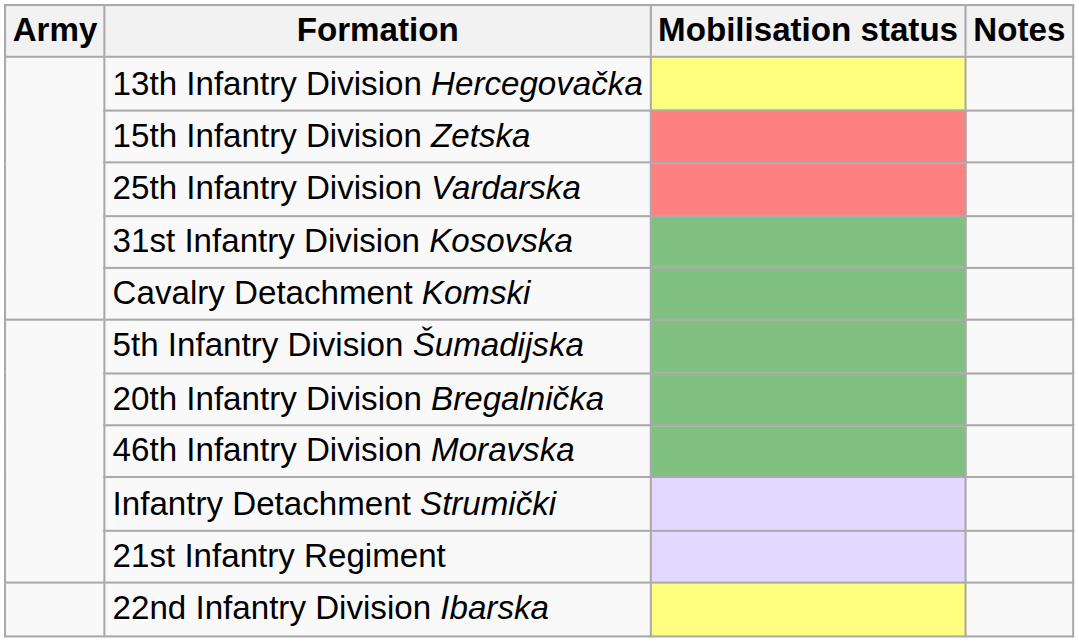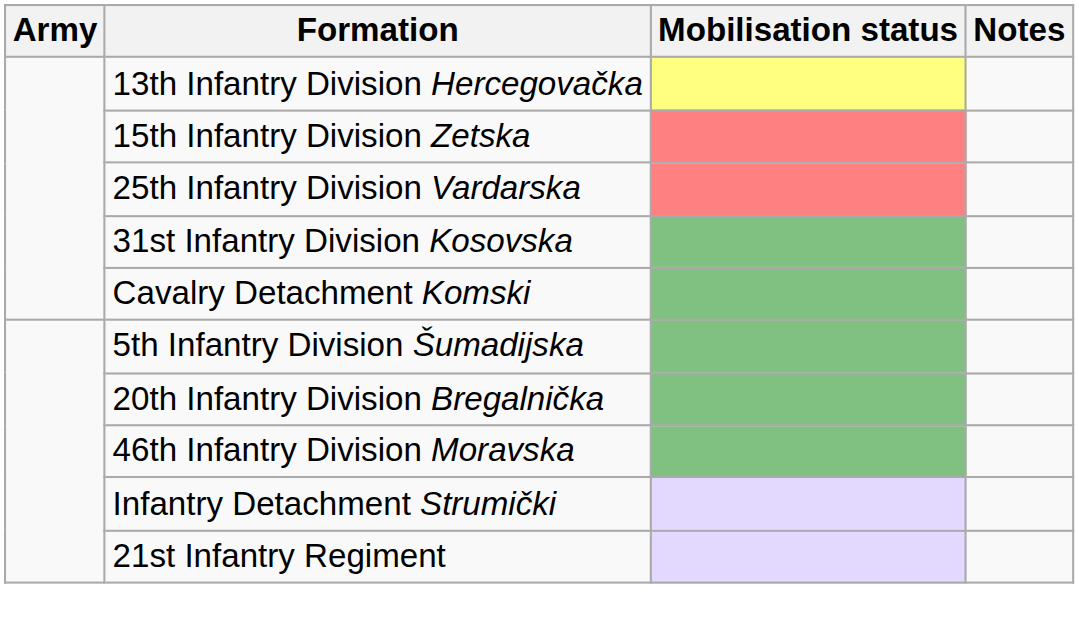- row: 22nd Infantry Division Ibarska
